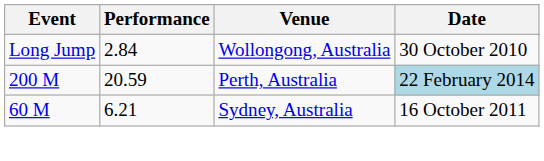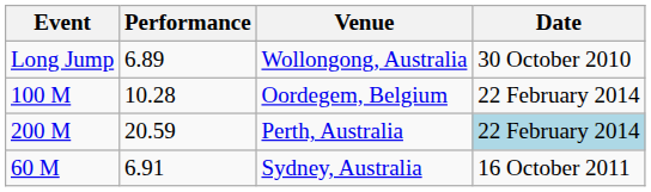Wollongong, Australia | Performance: 2.84 -> 6.89
+ row: 100 M | 10.28 | Oordegem, Belgium | 22 February 2014
Sydney, Australia | Performance: 6.21 -> 6.91
